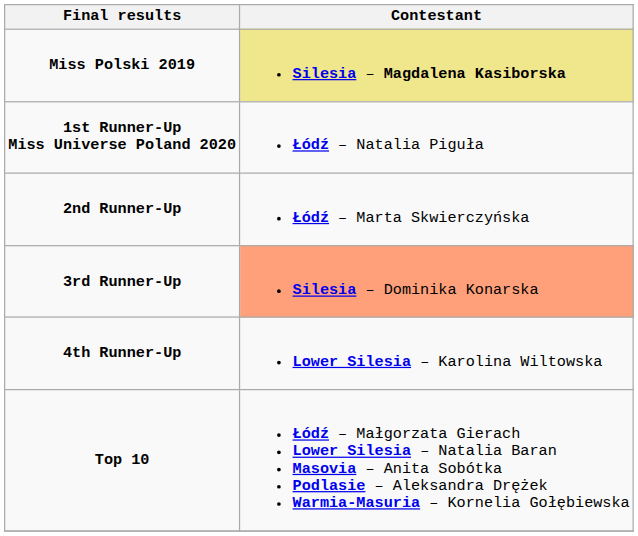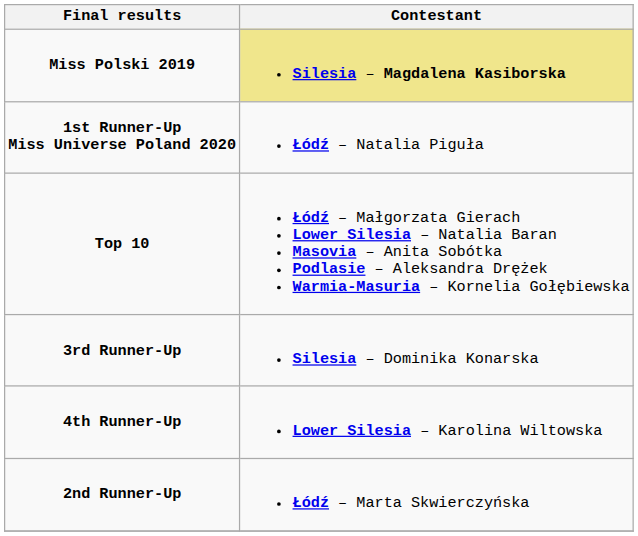rows swapped: 2nd Runner-Up <-> Top 10
3rd Runner-Up | Contestant: lightsalmon background -> no background
